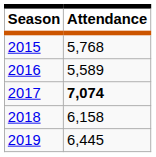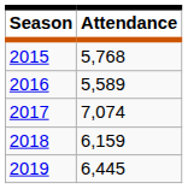2017 | Attendance: bold -> normal
2018 | Attendance: 6,158 -> 6,159
